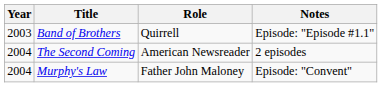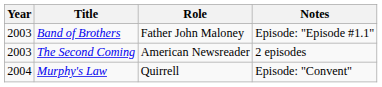Band of Brothers | Role: Quirrell -> Father John Maloney
The Second Coming | Year: 2004 -> 2003
Murphy's Law | Role: Father John Maloney -> Quirrell
